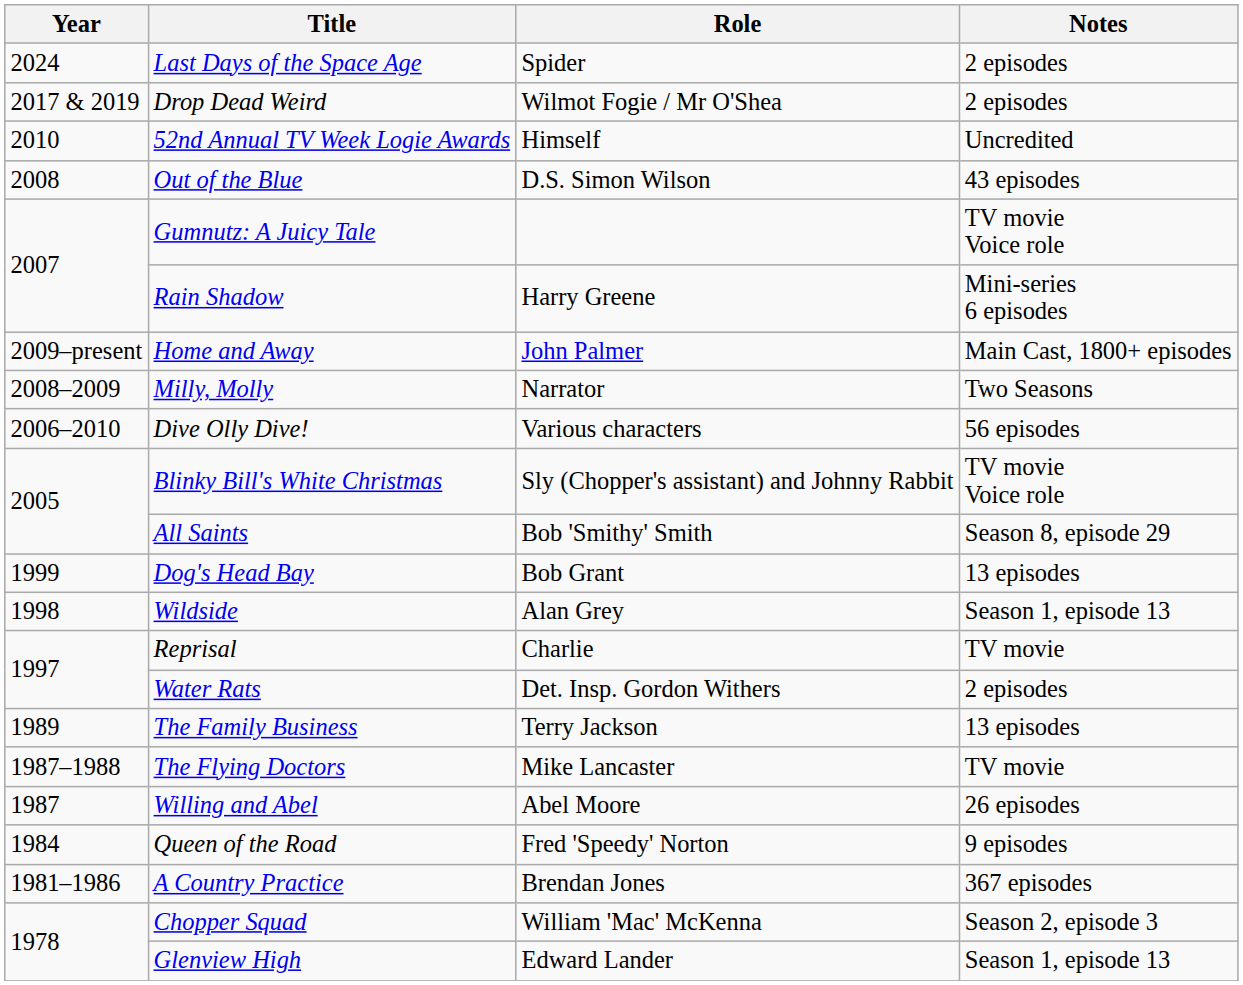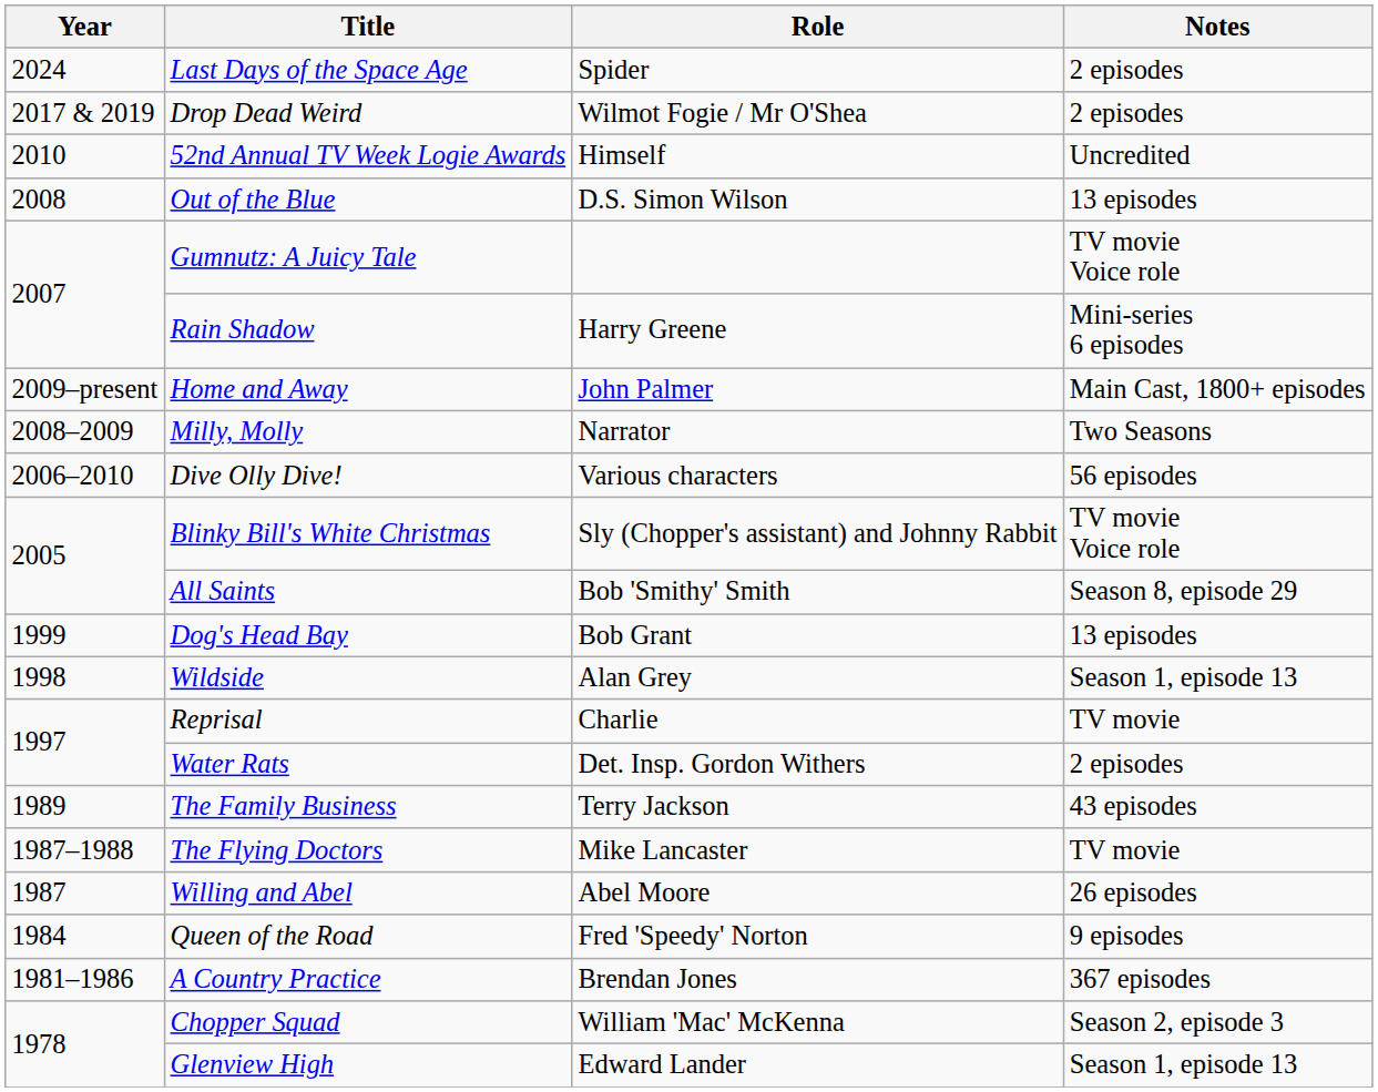Out of the Blue | Notes: 43 episodes -> 13 episodes
The Family Business | Notes: 13 episodes -> 43 episodes
